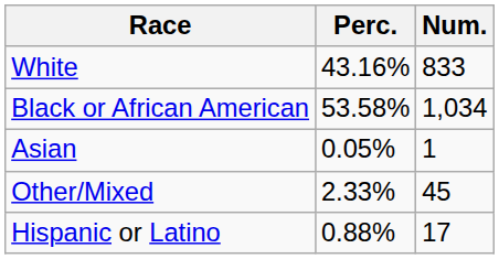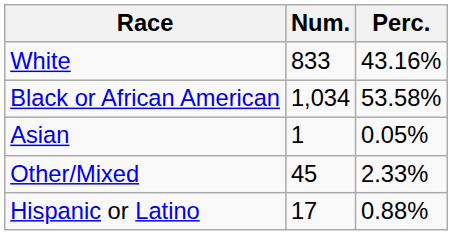columns swapped: Num. <-> Perc.
